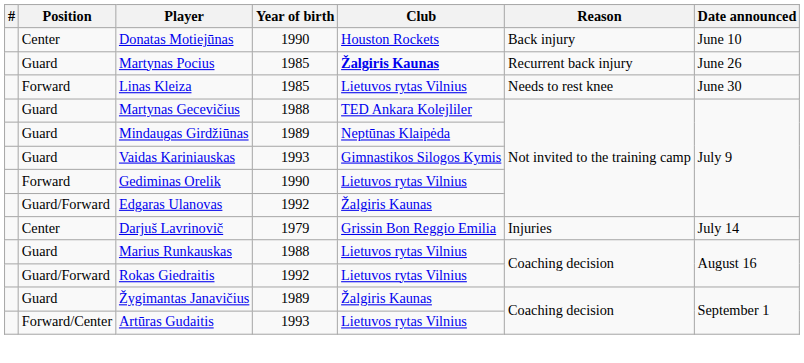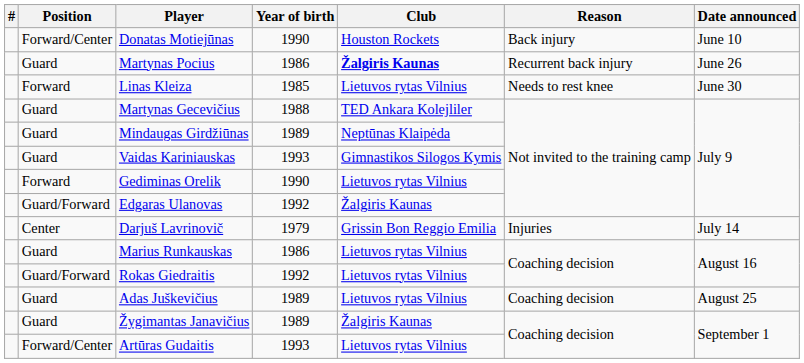Donatas Motiejūnas | Position: Center -> Forward/Center
Martynas Pocius | Year of birth: 1985 -> 1986
Marius Runkauskas | Year of birth: 1988 -> 1986
+ row: Guard | Adas Juškevičius | 1989 | Lietuvos rytas Vilnius | Coaching decision | August 25
